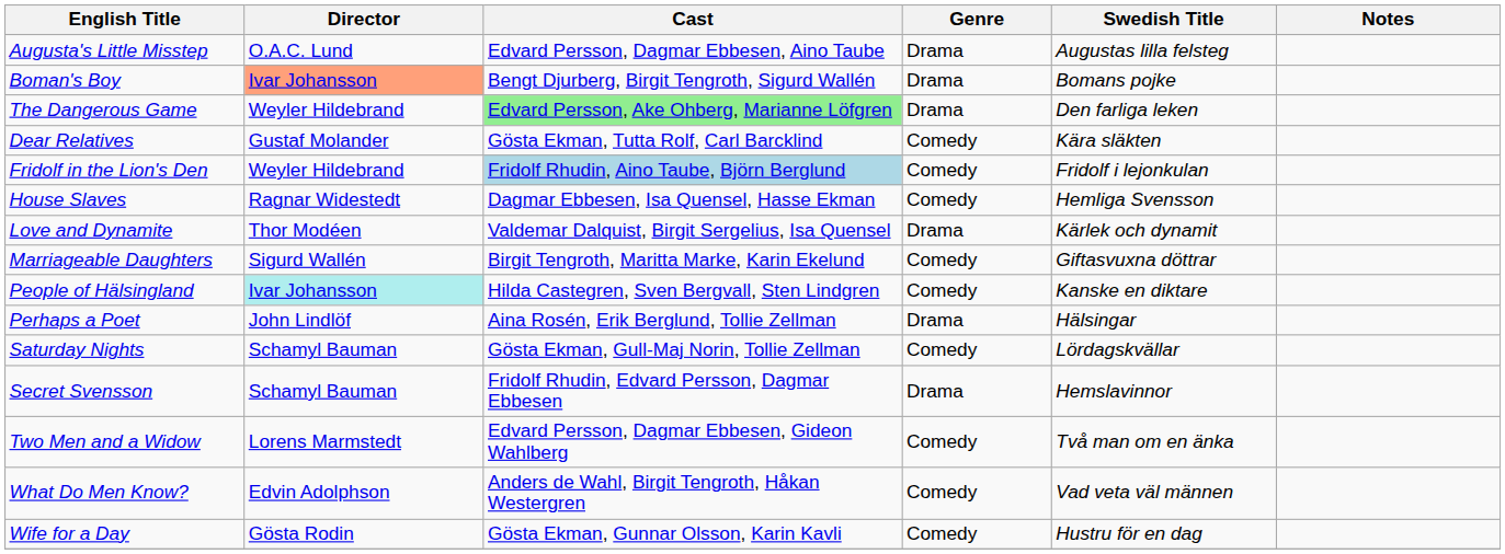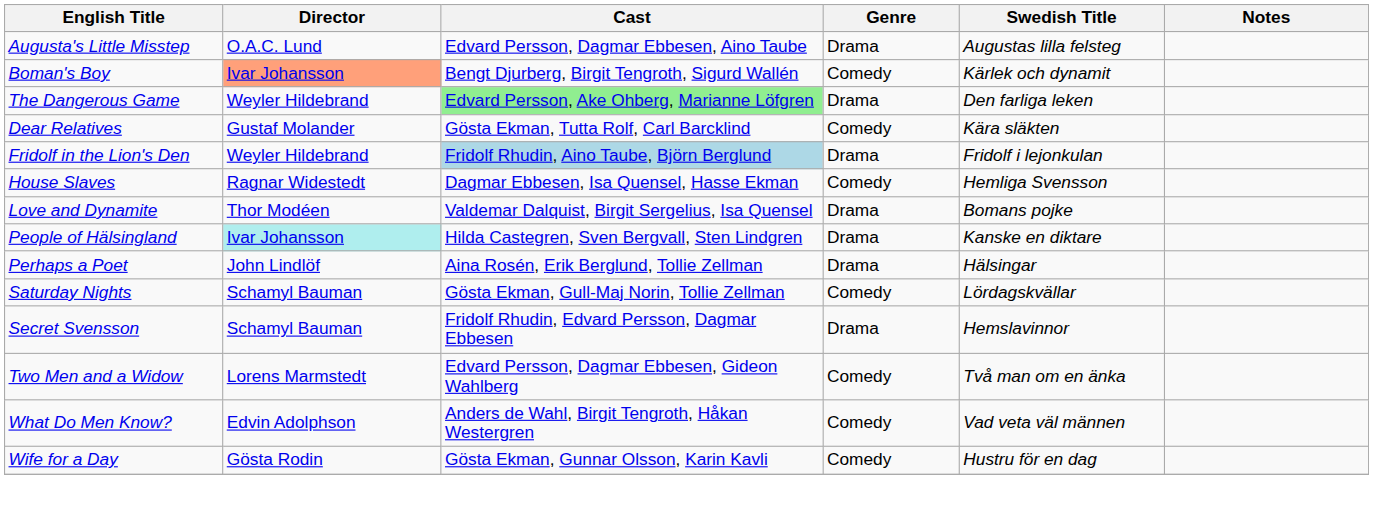Boman's Boy | Genre: Drama -> Comedy
Boman's Boy | Swedish Title: Bomans pojke -> Kärlek och dynamit
Fridolf in the Lion's Den | Genre: Comedy -> Drama
Love and Dynamite | Swedish Title: Kärlek och dynamit -> Bomans pojke
- row: Marriageable Daughters | Sigurd Wallén | Birgit Tengroth, Maritta Marke, Karin Ekelund | Comedy | Giftasvuxna döttrar
People of Hälsingland | Genre: Comedy -> Drama
